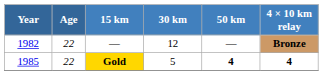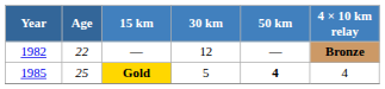Gold | Age: 22 -> 25
Gold | 4 × 10 km relay: bold -> normal
